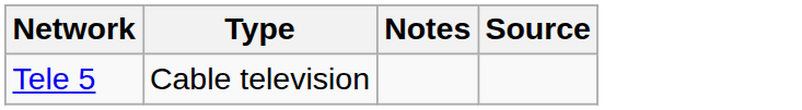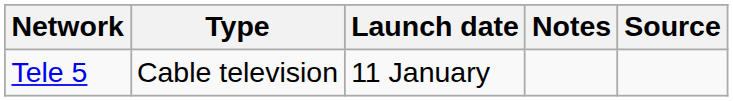+ column: Launch date | 11 January
